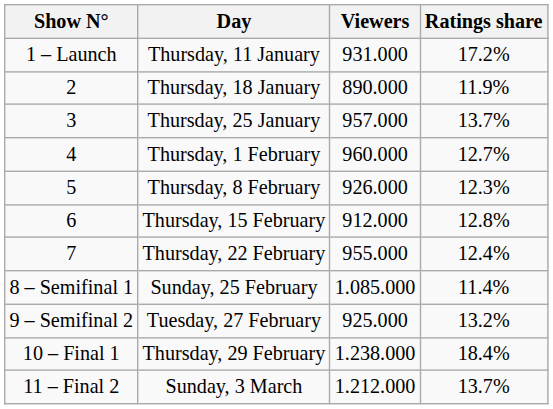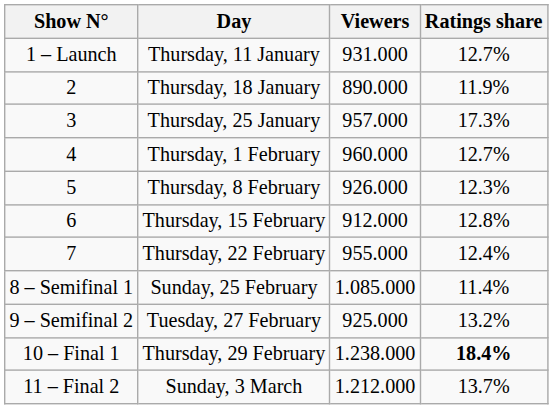Thursday, 11 January | Ratings share: 17.2% -> 12.7%
Thursday, 25 January | Ratings share: 13.7% -> 17.3%
Thursday, 29 February | Ratings share: normal -> bold
